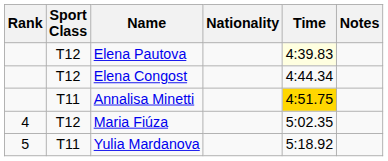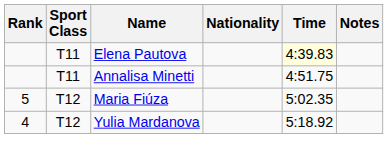Elena Pautova | Sport Class: T12 -> T11
- row: T12 | Elena Congost | 4:44.34
Annalisa Minetti | Time: gold background -> no background
Maria Fiúza | Rank: 4 -> 5
Yulia Mardanova | Rank: 5 -> 4
Yulia Mardanova | Sport Class: T11 -> T12
